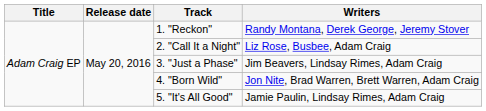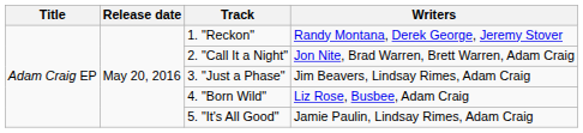2. "Call It a Night" | Writers: Liz Rose, Busbee, Adam Craig -> Jon Nite, Brad Warren, Brett Warren, Adam Craig
4. "Born Wild" | Writers: Jon Nite, Brad Warren, Brett Warren, Adam Craig -> Liz Rose, Busbee, Adam Craig
